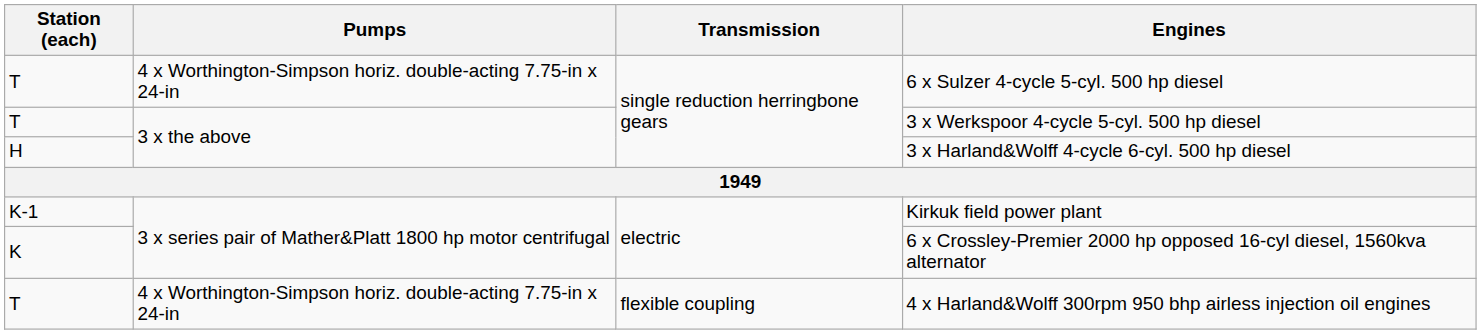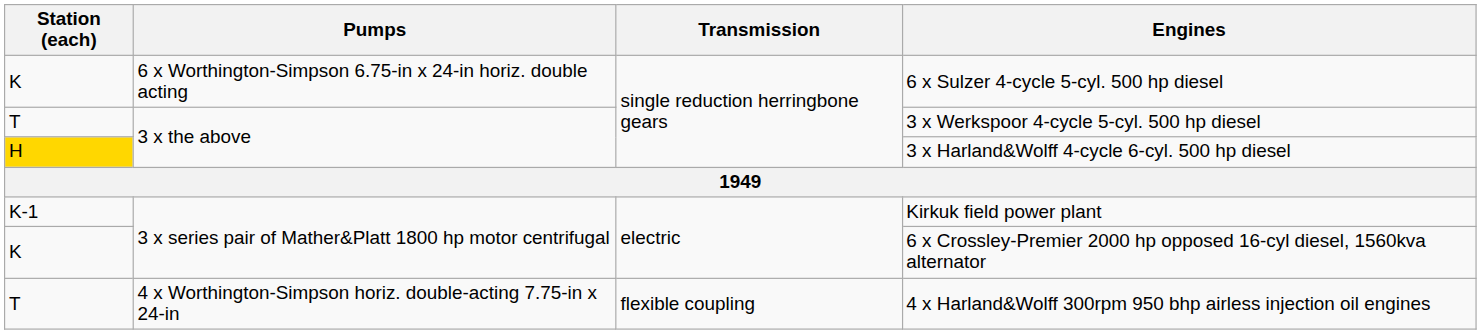6 x Sulzer 4-cycle 5-cyl. 500 hp diesel | Station (each): T -> K
6 x Sulzer 4-cycle 5-cyl. 500 hp diesel | Pumps: 4 x Worthington-Simpson horiz. double-acting 7.75-in x 24-in -> 6 x Worthington-Simpson 6.75-in x 24-in horiz. double acting
3 x Harland&Wolff 4-cycle 6-cyl. 500 hp diesel | Station (each): no background -> gold background
